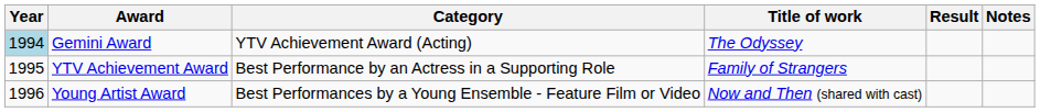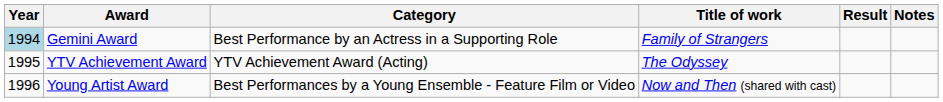Gemini Award | Category: YTV Achievement Award (Acting) -> Best Performance by an Actress in a Supporting Role
Gemini Award | Title of work: The Odyssey -> Family of Strangers
YTV Achievement Award | Category: Best Performance by an Actress in a Supporting Role -> YTV Achievement Award (Acting)
YTV Achievement Award | Title of work: Family of Strangers -> The Odyssey
